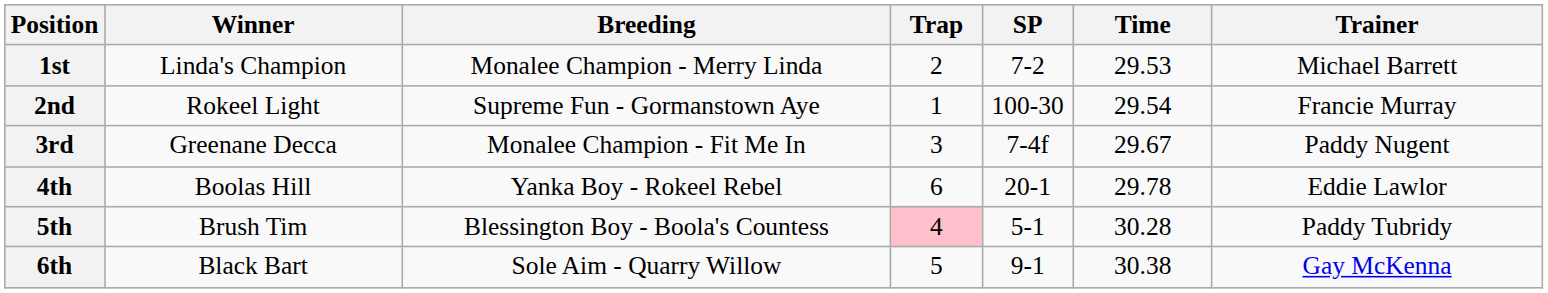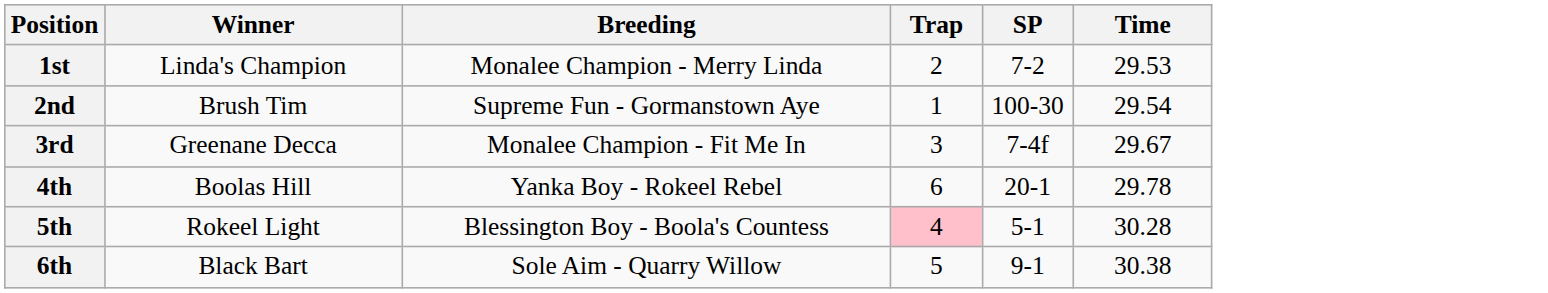- column: Trainer | Michael Barrett | Francie Murray | Paddy Nugent | Eddie Lawlor | Paddy Tubridy | Gay McKenna
2nd | Winner: Rokeel Light -> Brush Tim
5th | Winner: Brush Tim -> Rokeel Light
